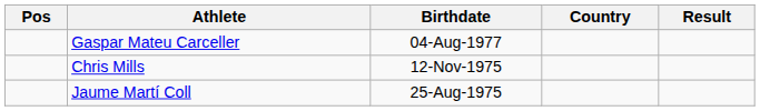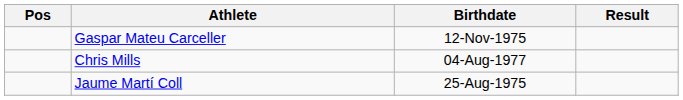- column: Country
Gaspar Mateu Carceller | Birthdate: 04-Aug-1977 -> 12-Nov-1975
Chris Mills | Birthdate: 12-Nov-1975 -> 04-Aug-1977
